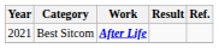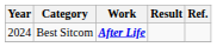Best Sitcom | Year: 2021 -> 2024
